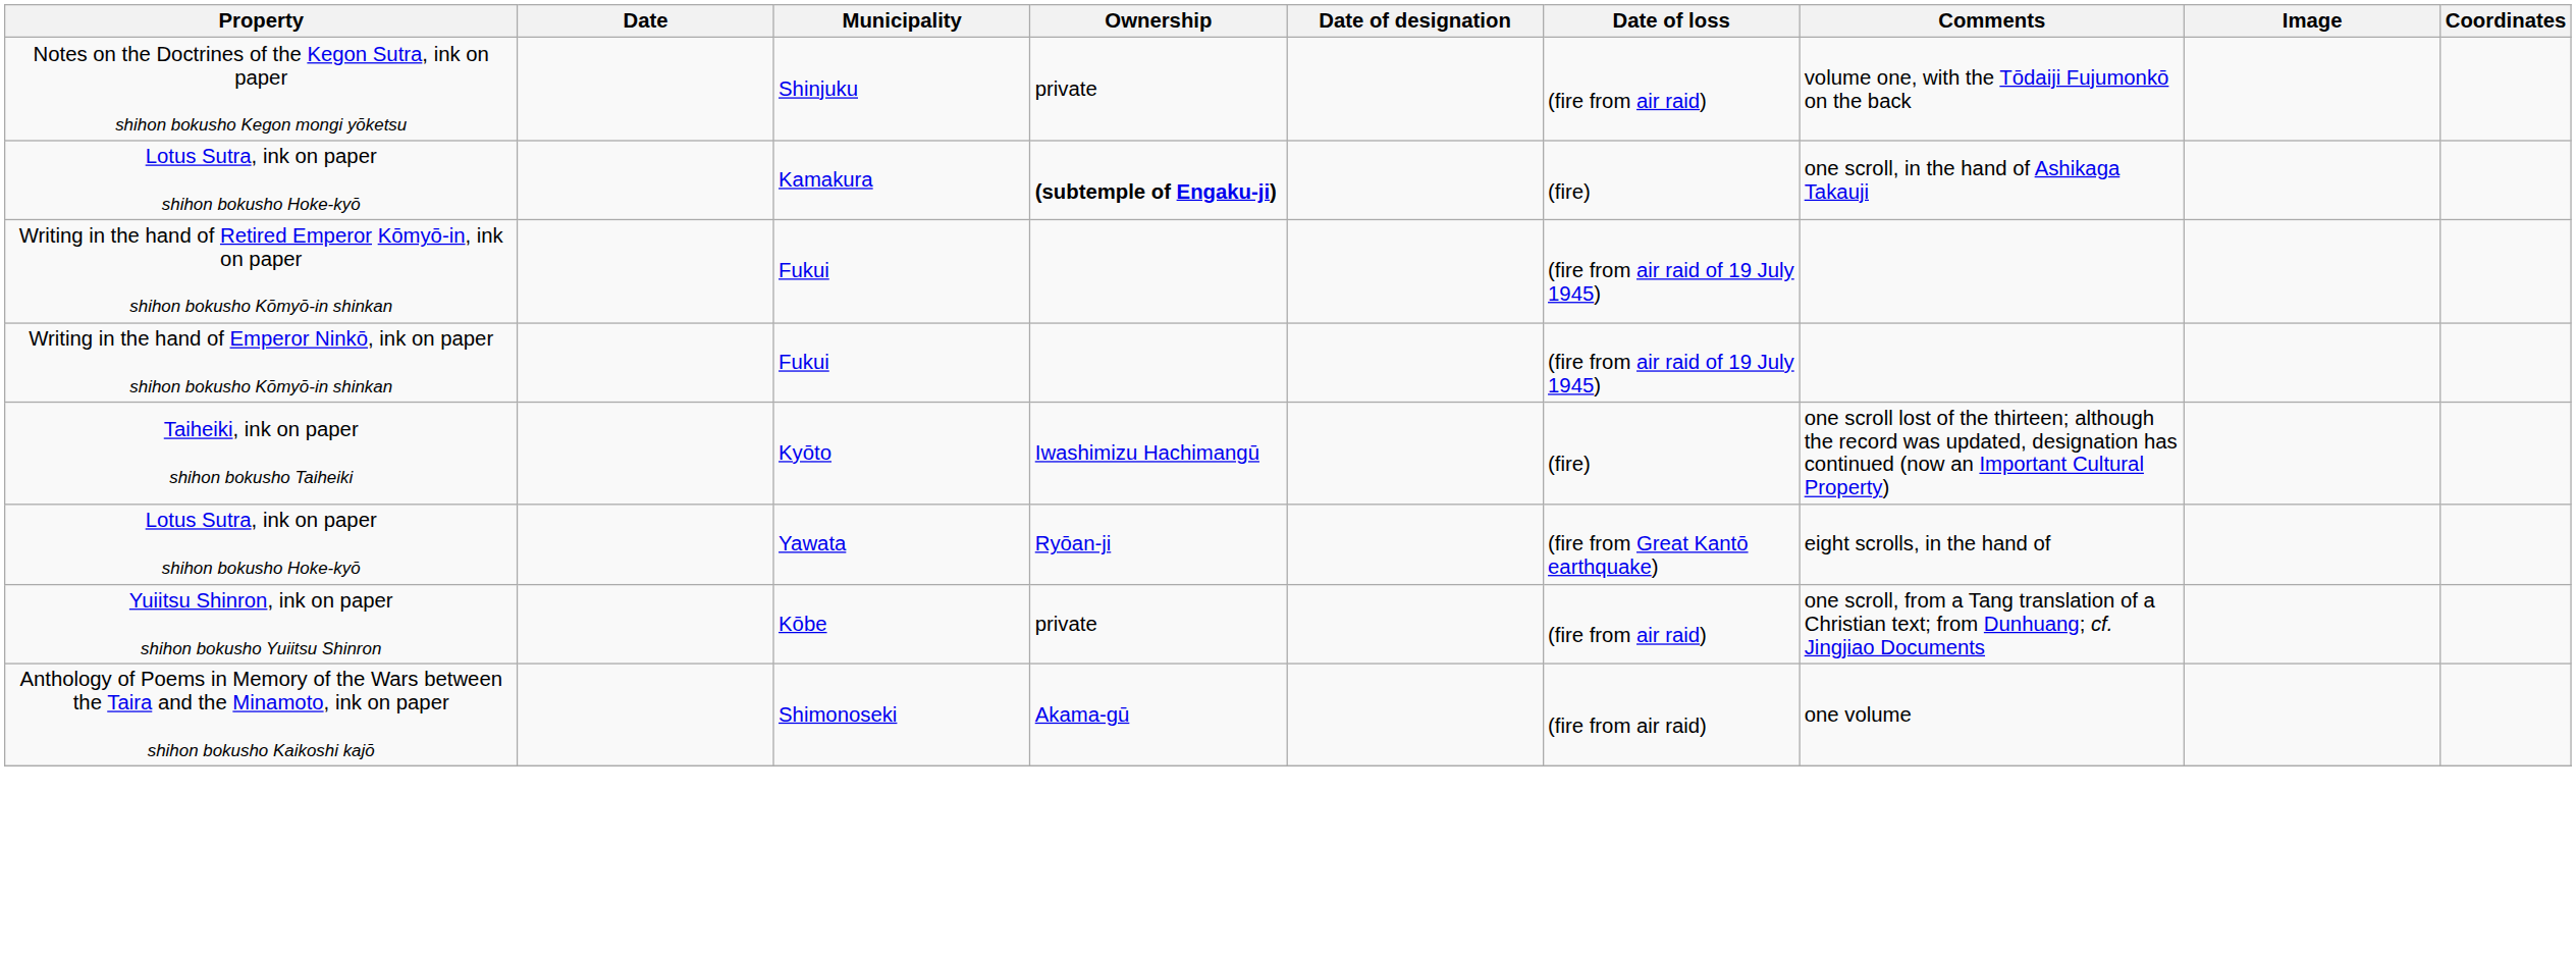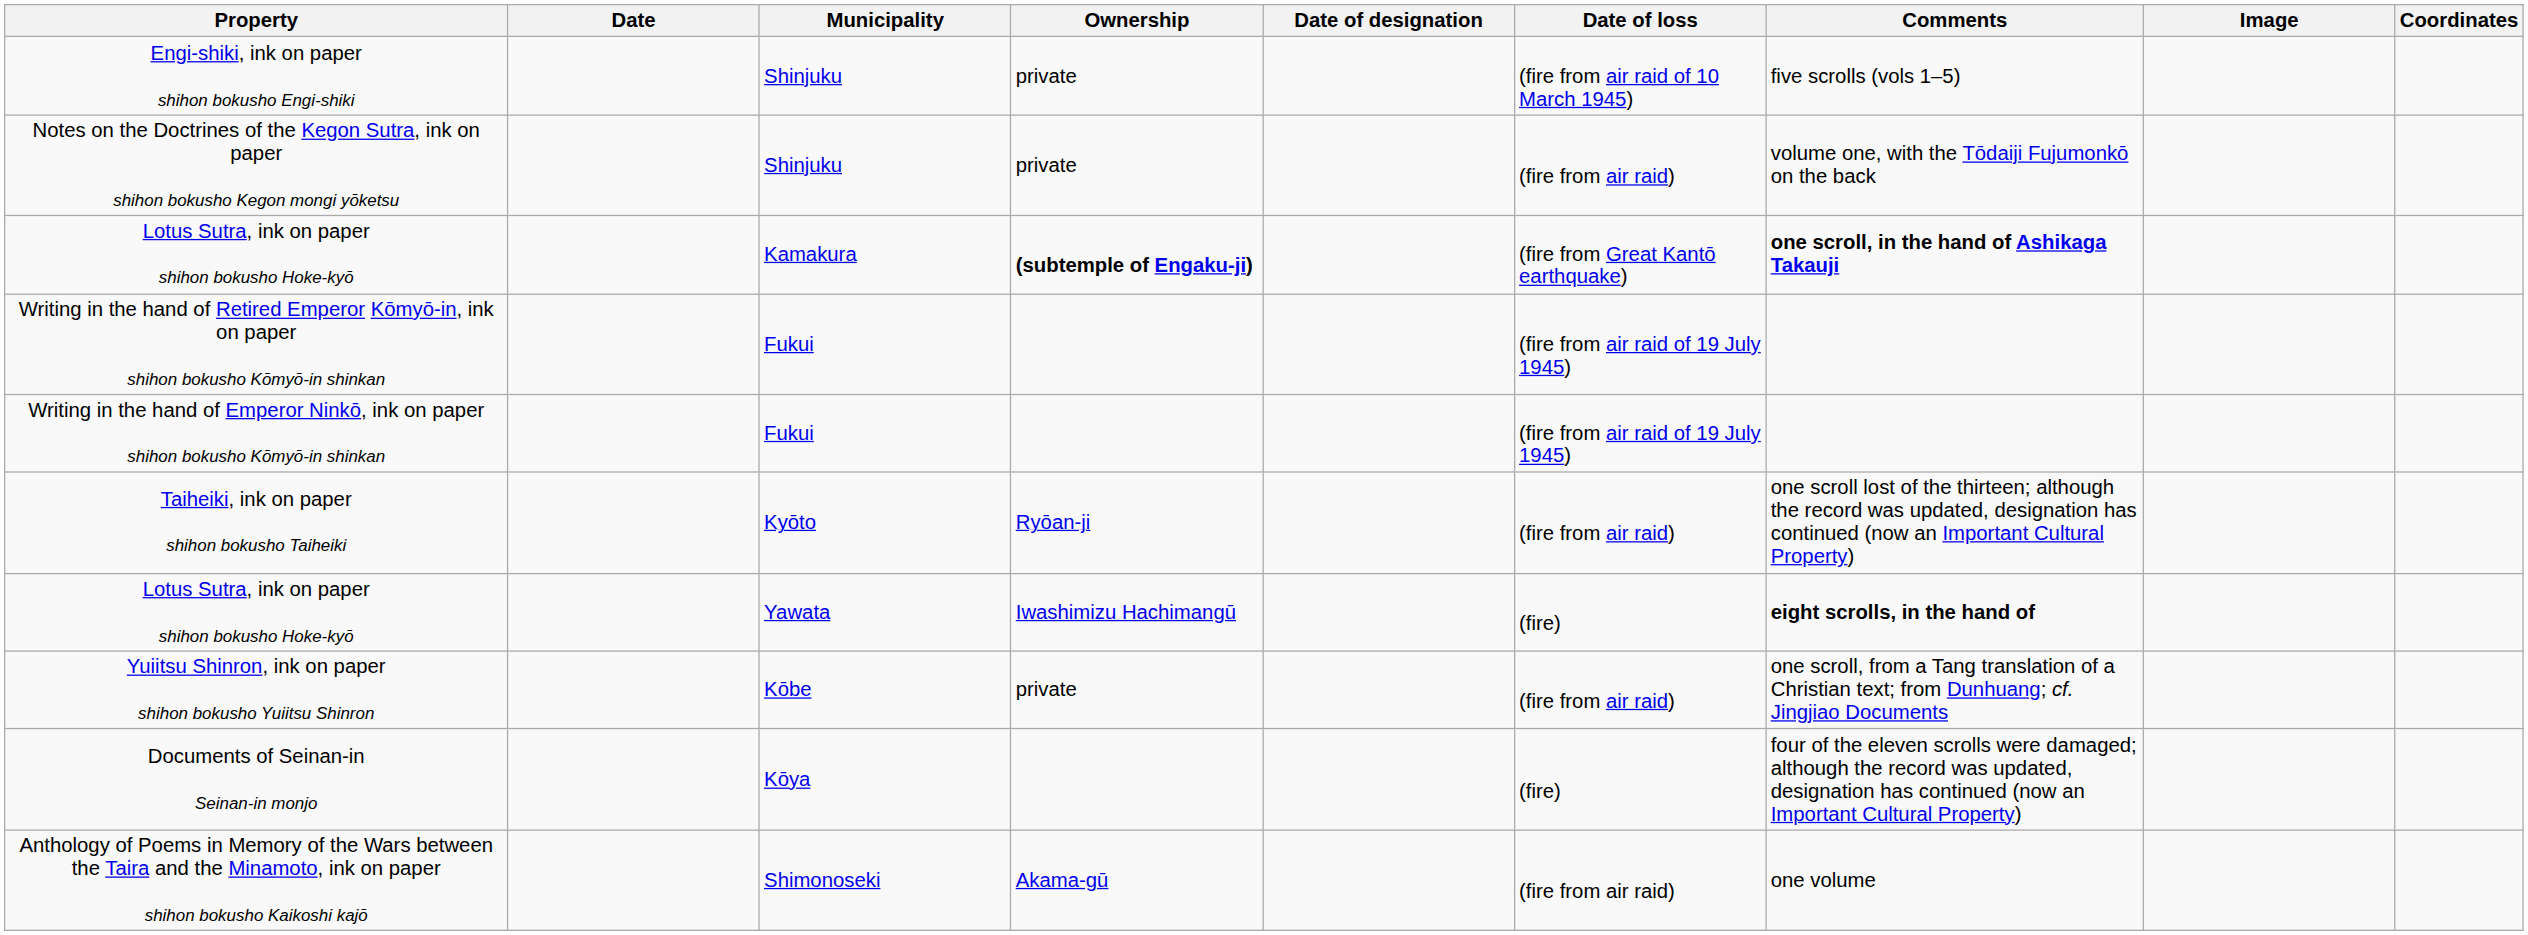+ row: Engi-shiki, ink on paper shihon bokusho Engi-shiki | Shinjuku | private | (fire from air raid of 10 March 1945) | five scrolls (vols 1–5)
Lotus Sutra, ink on paper shihon bokusho Hoke-kyō / Kamakura | Date of loss: (fire) -> (fire from Great Kantō earthquake)
Lotus Sutra, ink on paper shihon bokusho Hoke-kyō / Kamakura | Comments: normal -> bold
Taiheiki, ink on paper shihon bokusho Taiheiki | Ownership: Iwashimizu Hachimangū -> Ryōan-ji
Taiheiki, ink on paper shihon bokusho Taiheiki | Date of loss: (fire) -> (fire from air raid)
Lotus Sutra, ink on paper shihon bokusho Hoke-kyō / Yawata | Ownership: Ryōan-ji -> Iwashimizu Hachimangū
Lotus Sutra, ink on paper shihon bokusho Hoke-kyō / Yawata | Date of loss: (fire from Great Kantō earthquake) -> (fire)
Lotus Sutra, ink on paper shihon bokusho Hoke-kyō / Yawata | Comments: normal -> bold
+ row: Documents of Seinan-in Seinan-in monjo | Kōya | (fire) | four of the eleven scrolls were damaged; although the record was updated, designation has continued (now an Important Cultural Property)
